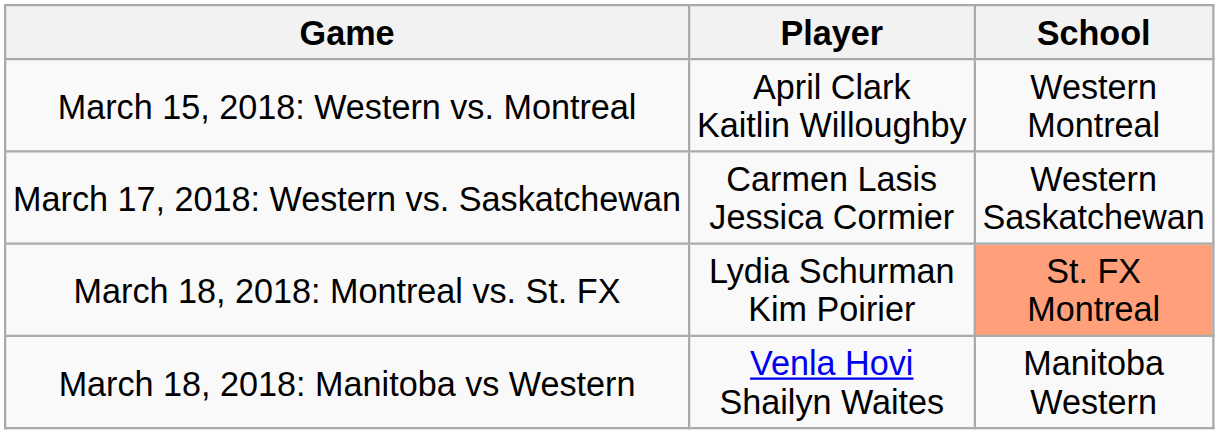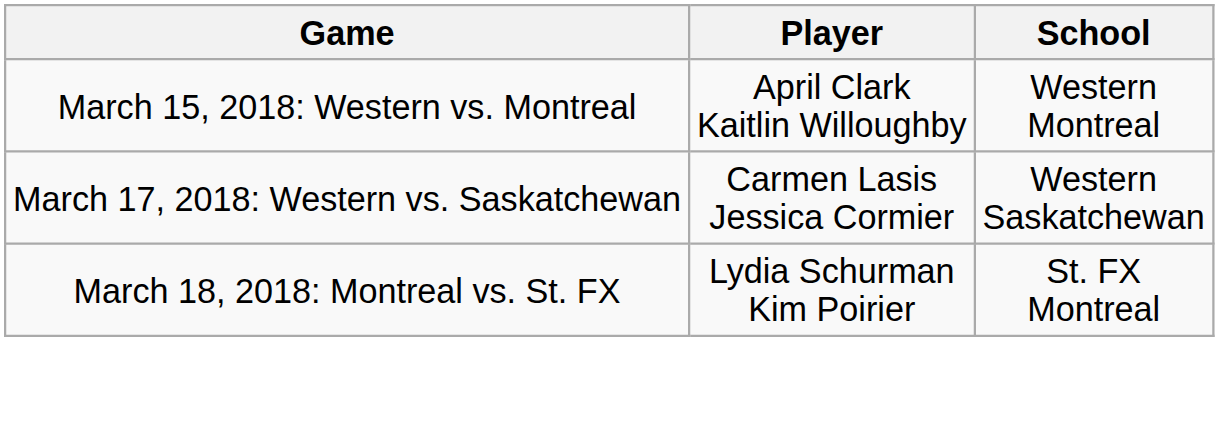March 18, 2018: Montreal vs. St. FX | School: lightsalmon background -> no background
- row: March 18, 2018: Manitoba vs Western | Venla Hovi Shailyn Waites | Manitoba Western
